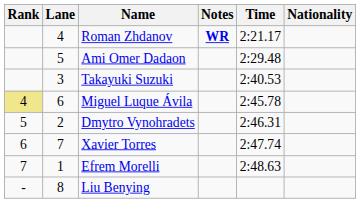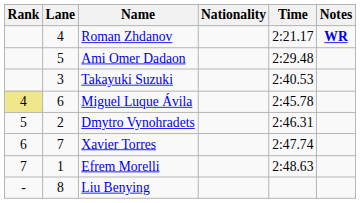columns swapped: Nationality <-> Notes
